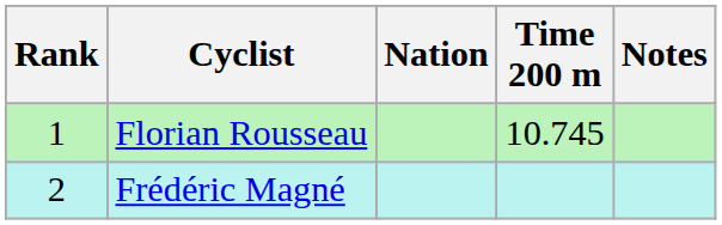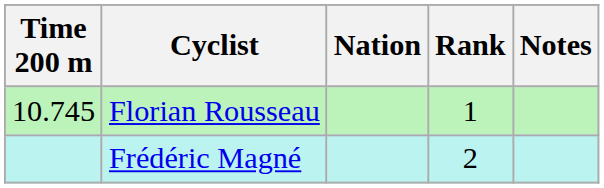columns swapped: Rank <-> Time 200 m
